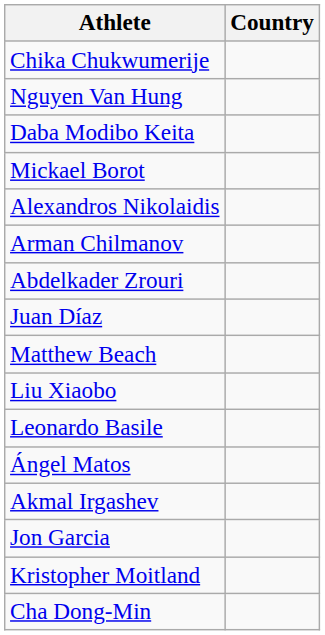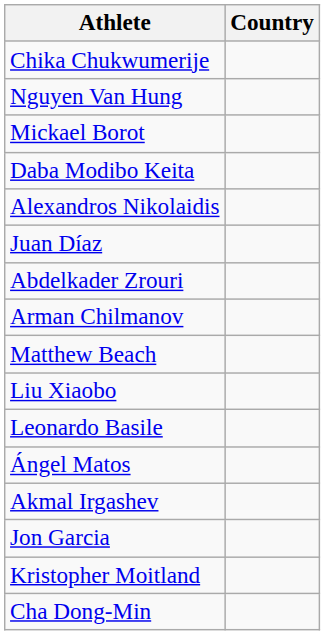rows swapped: Mickael Borot <-> Daba Modibo Keita
rows swapped: Arman Chilmanov <-> Juan Díaz
